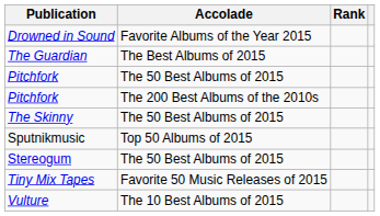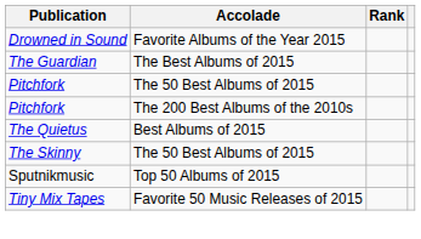+ row: The Quietus | Best Albums of 2015
- row: Stereogum | The 50 Best Albums of 2015
- row: Vulture | The 10 Best Albums of 2015
